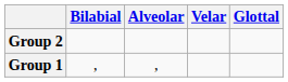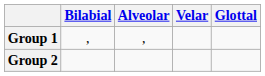rows swapped: Group 1 <-> Group 2
